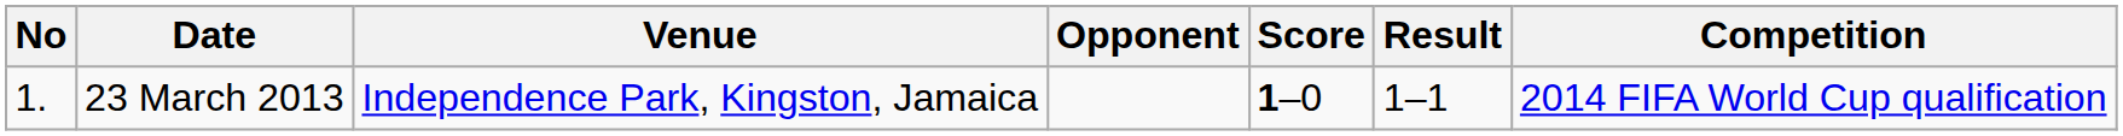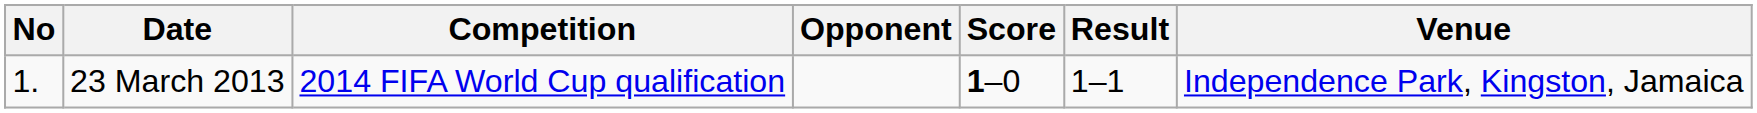columns swapped: Venue <-> Competition
